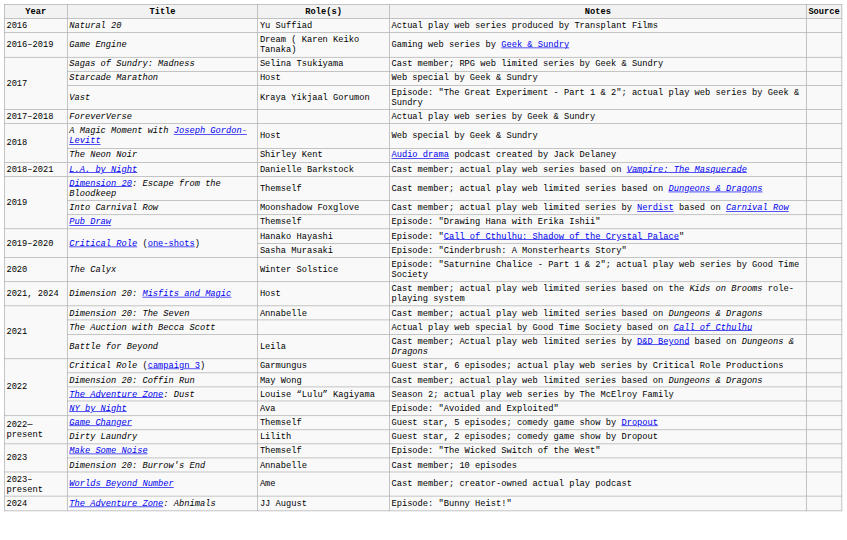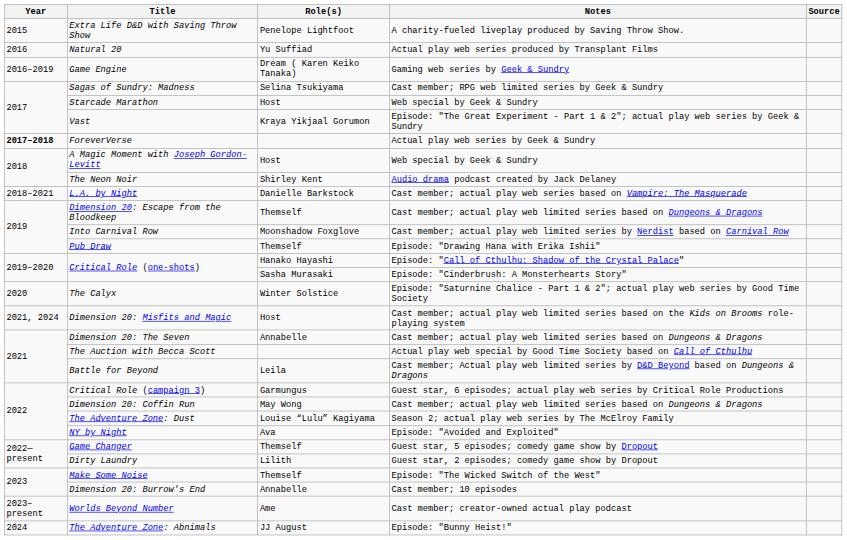+ row: 2015 | Extra Life D&D with Saving Throw Show | Penelope Lightfoot | A charity-fueled liveplay produced by Saving Throw Show.
ForeverVerse | Year: normal -> bold
